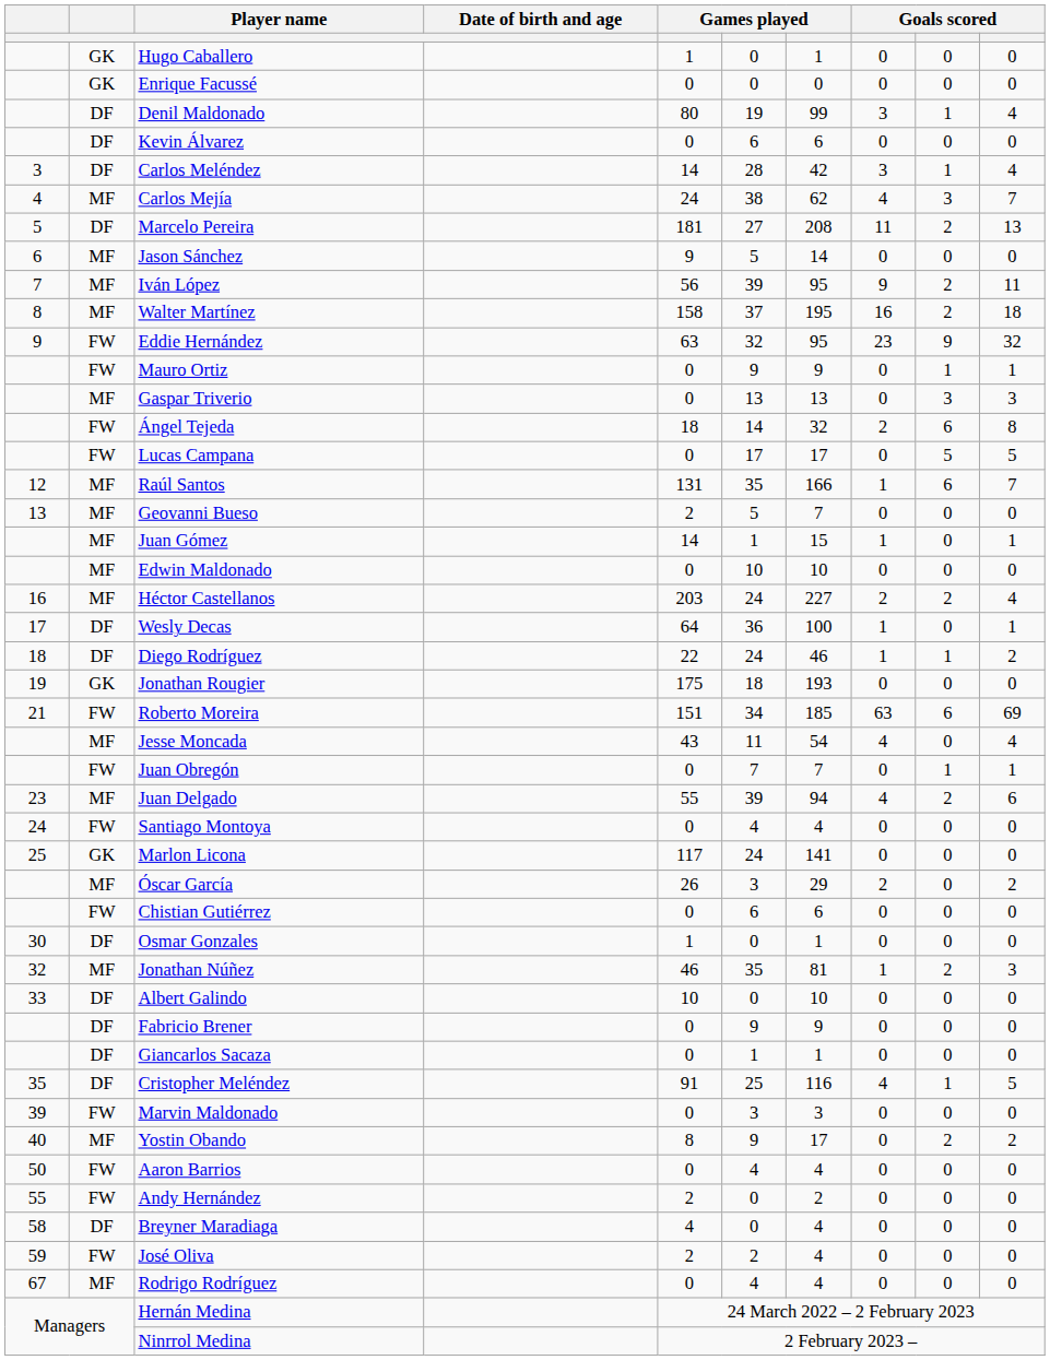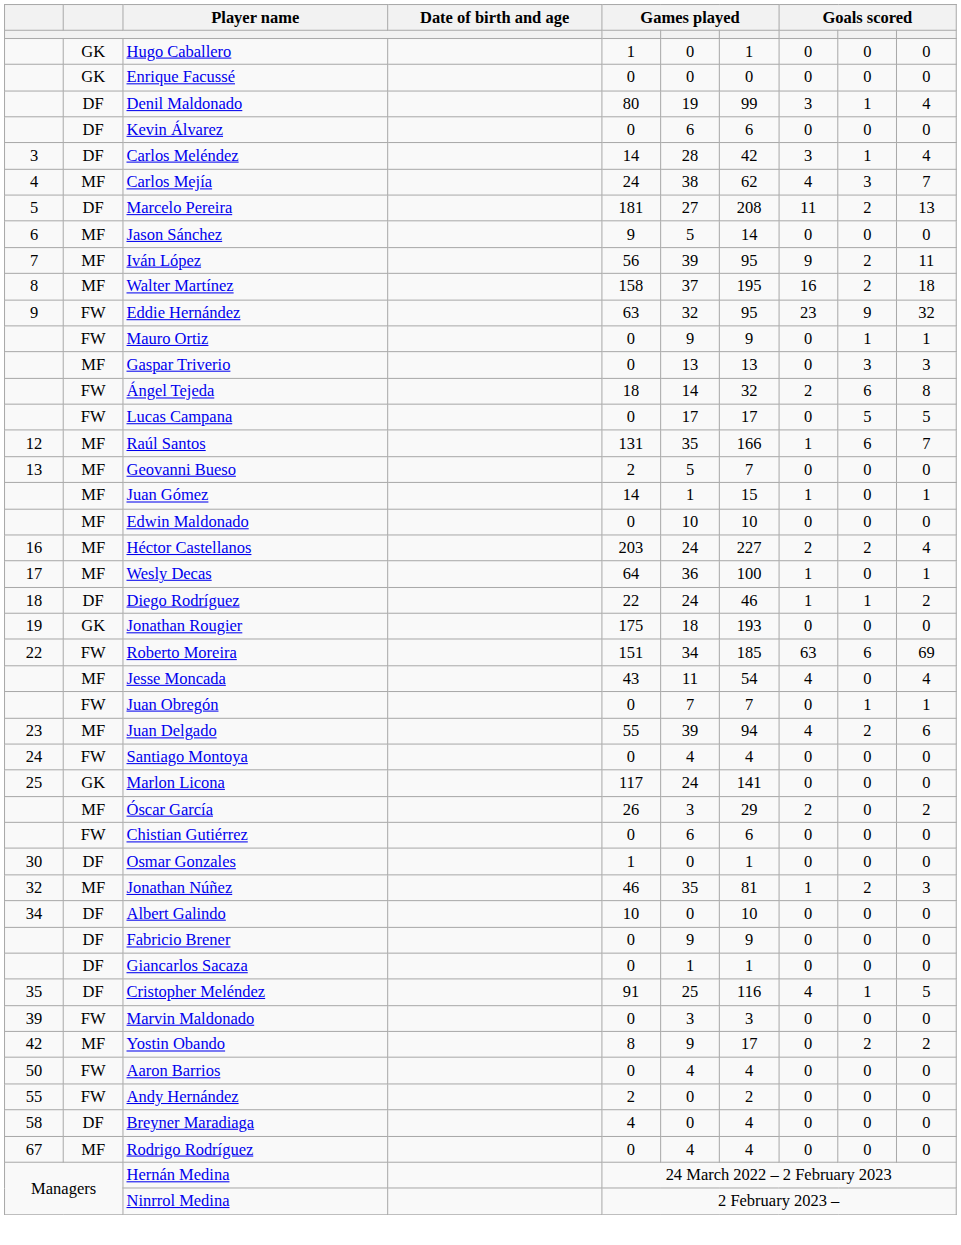Wesly Decas | column 2: DF -> MF
Roberto Moreira | column 1: 21 -> 22
Albert Galindo | column 1: 33 -> 34
Yostin Obando | column 1: 40 -> 42
- row: 59 | FW | José Oliva | 2 | 2 | 4 | 0 | 0 | 0
